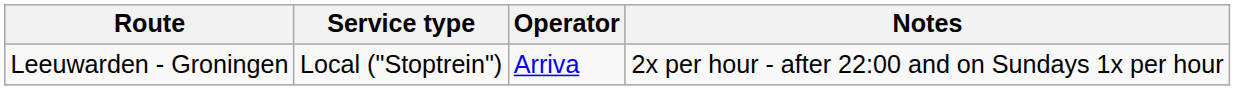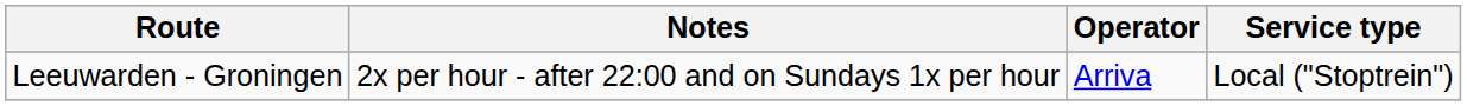columns swapped: Service type <-> Notes
